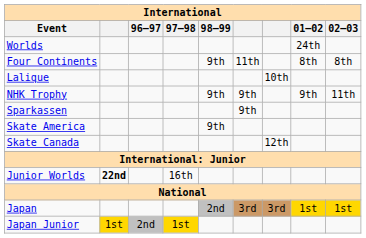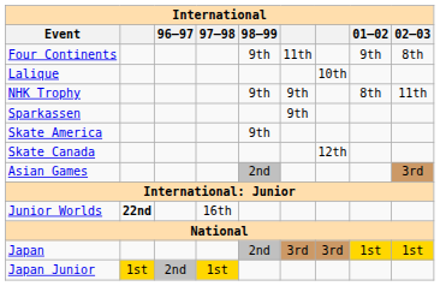- row: Worlds | 24th
Four Continents | 01–02: 8th -> 9th
NHK Trophy | 01–02: 9th -> 8th
+ row: Asian Games | 2nd | 3rd
